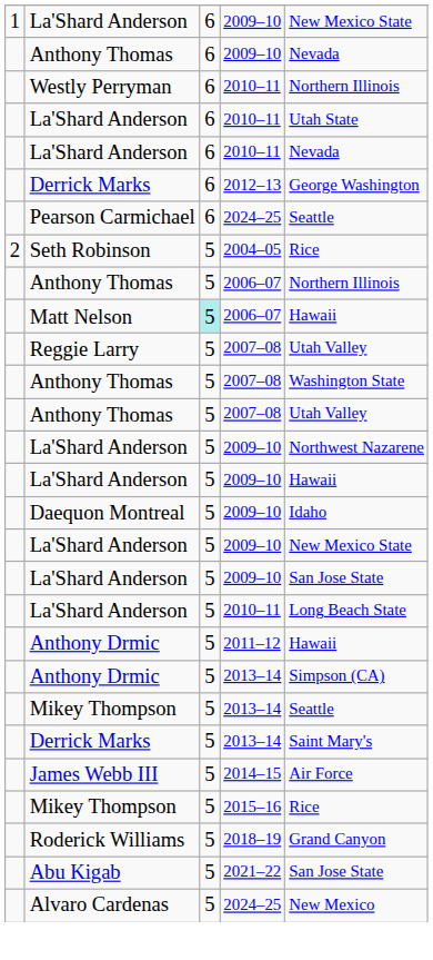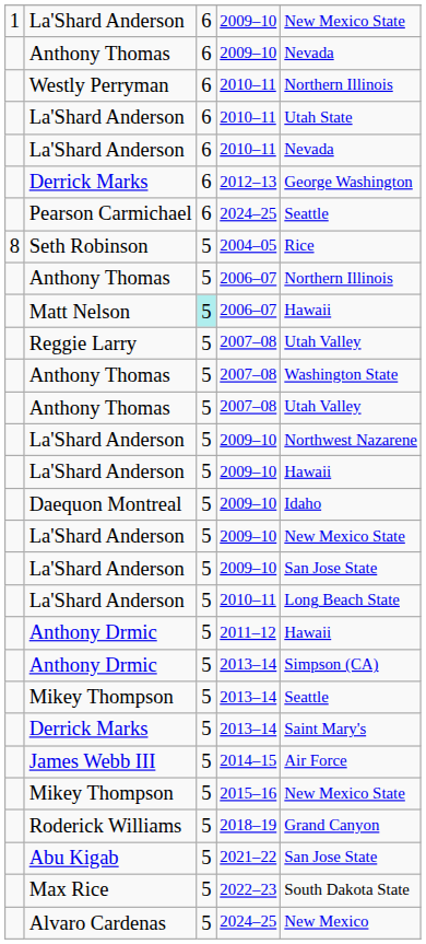Seth Robinson | column 1: 2 -> 8
Mikey Thompson / 2015–16 | column 5: Rice -> New Mexico State
+ row: Max Rice | 5 | 2022–23 | South Dakota State
